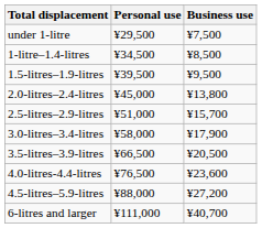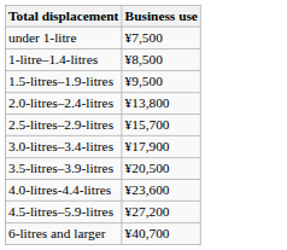- column: Personal use | ¥29,500 | ¥34,500 | ¥39,500 | ¥45,000 | ¥51,000 | ¥58,000 | ¥66,500 | ¥76,500 | ¥88,000 | ¥111,000
